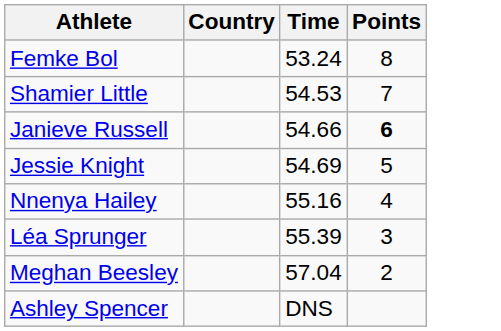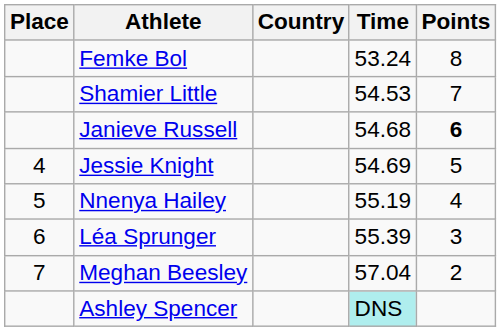+ column: Place | 4 | 5 | 6 | 7
Janieve Russell | Time: 54.66 -> 54.68
Nnenya Hailey | Time: 55.16 -> 55.19
Ashley Spencer | Time: no background -> paleturquoise background
